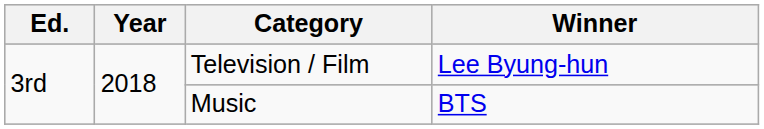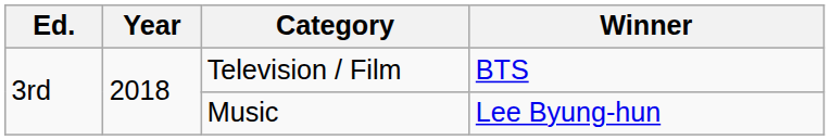Television / Film | Winner: Lee Byung-hun -> BTS
Music | Winner: BTS -> Lee Byung-hun
